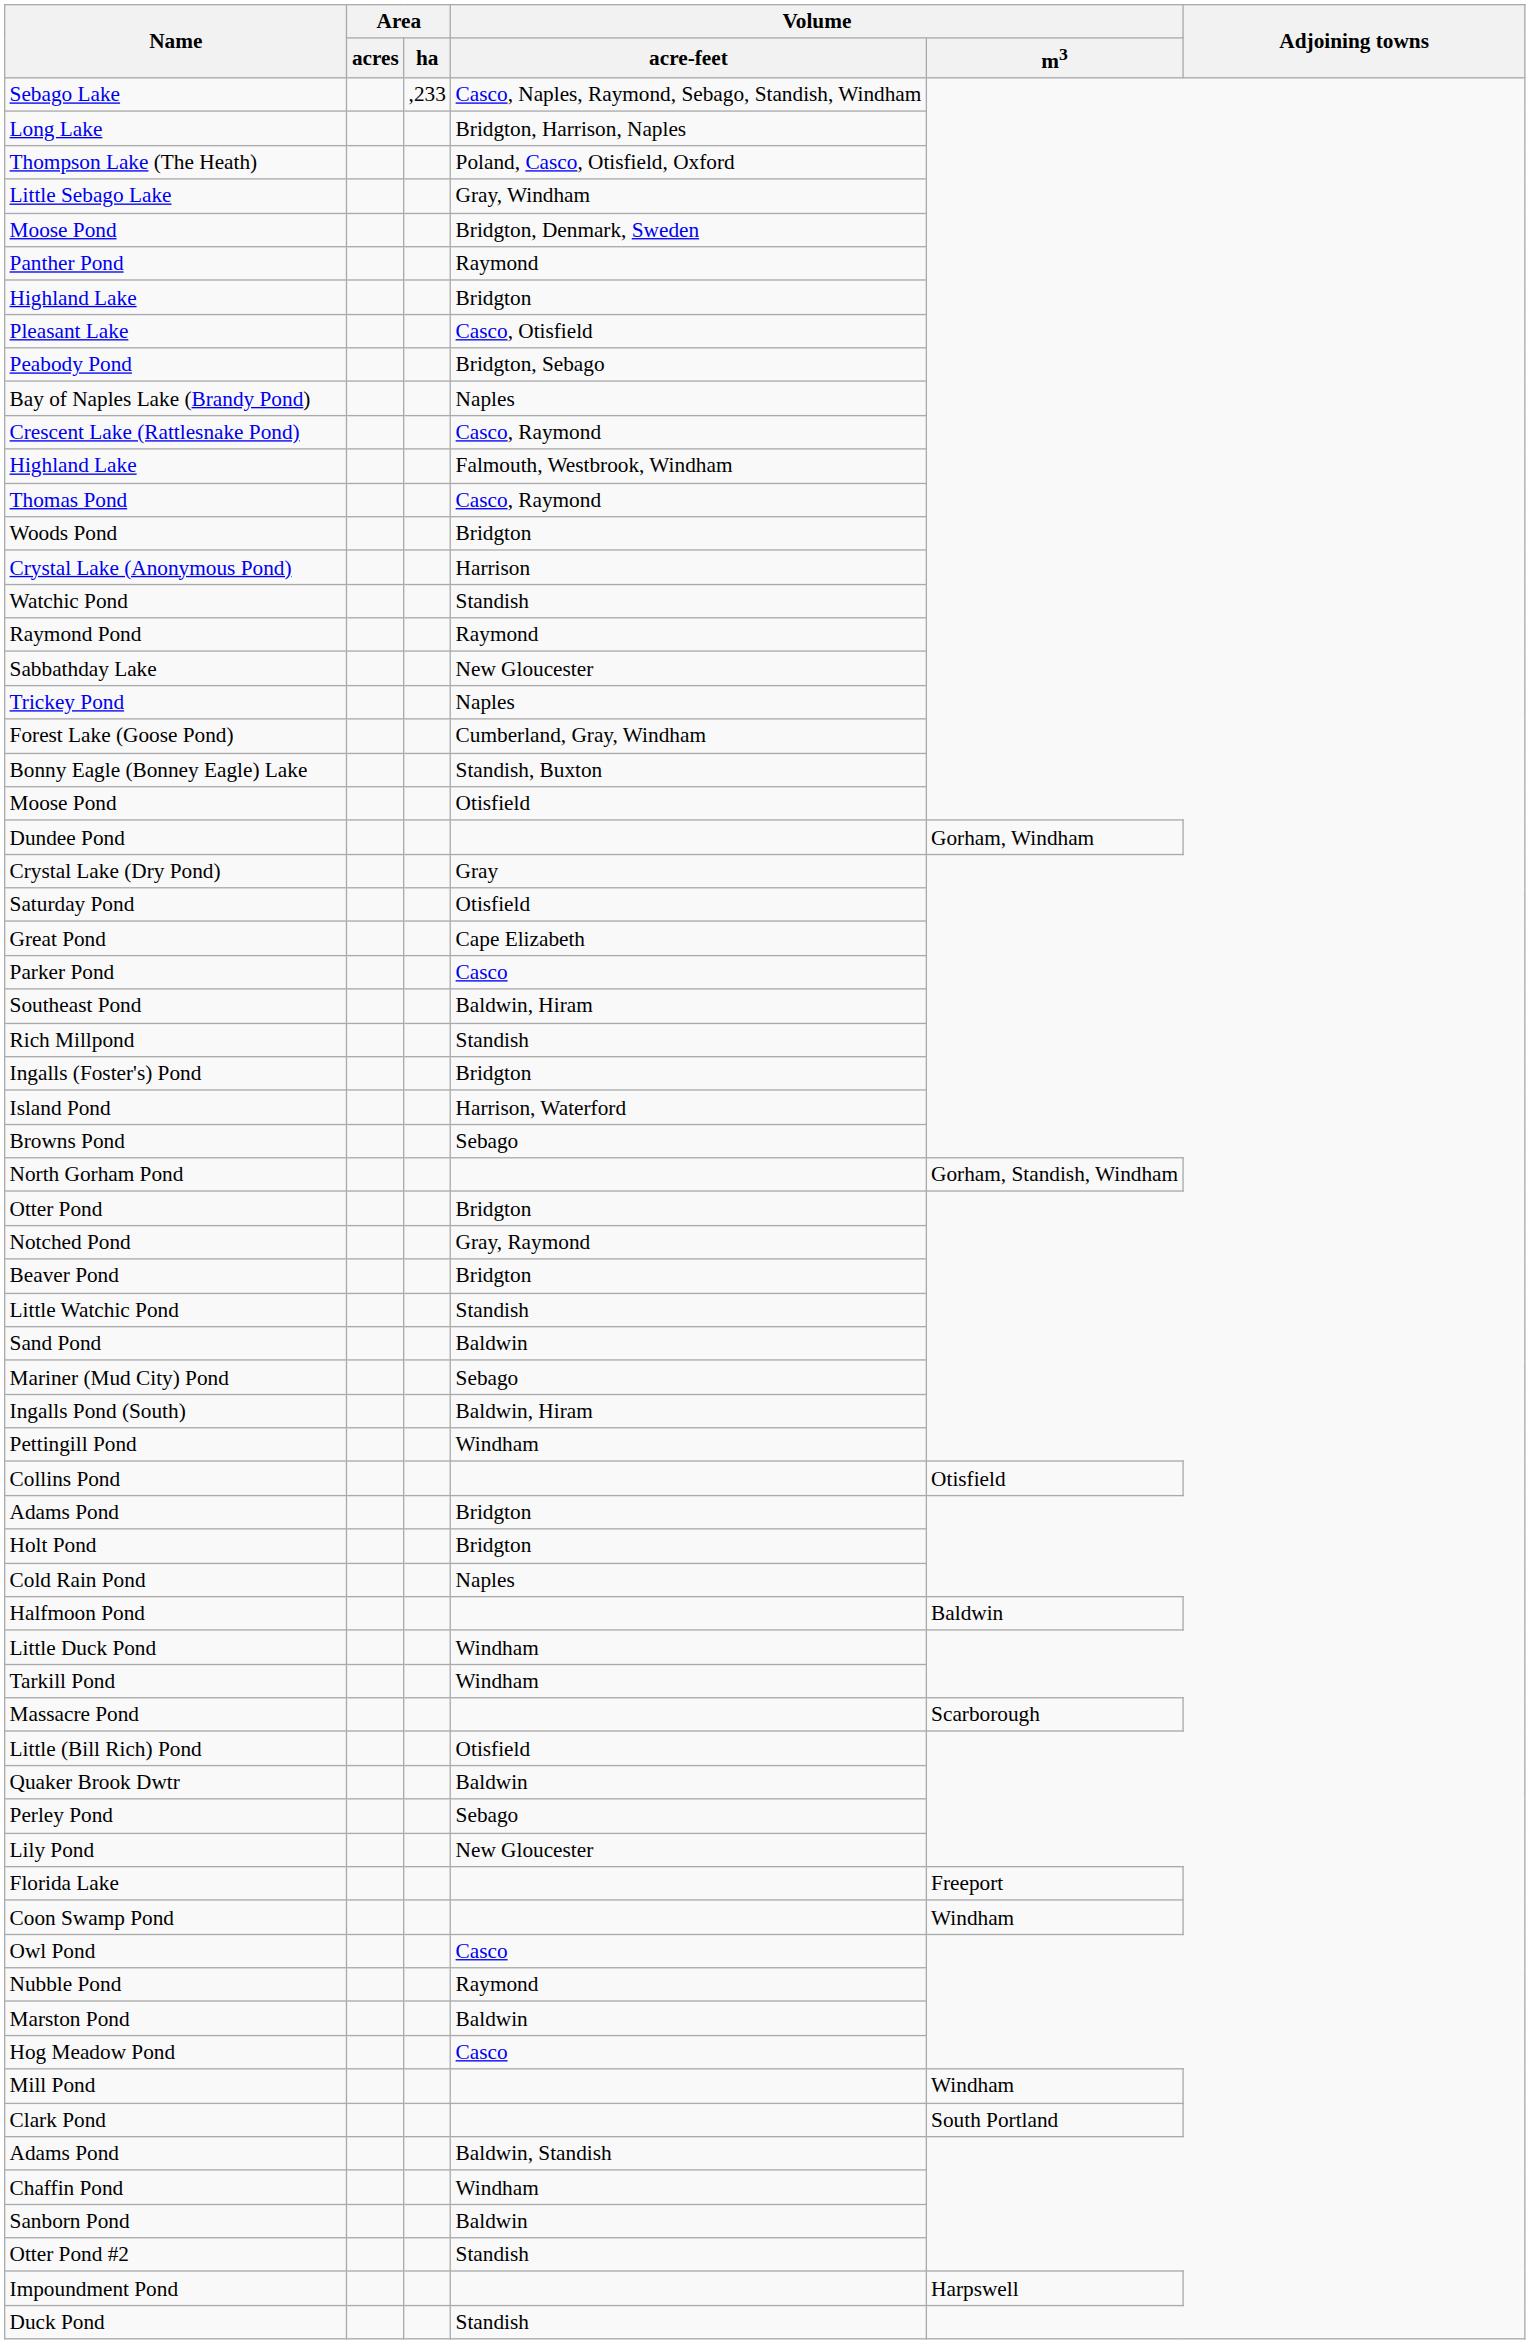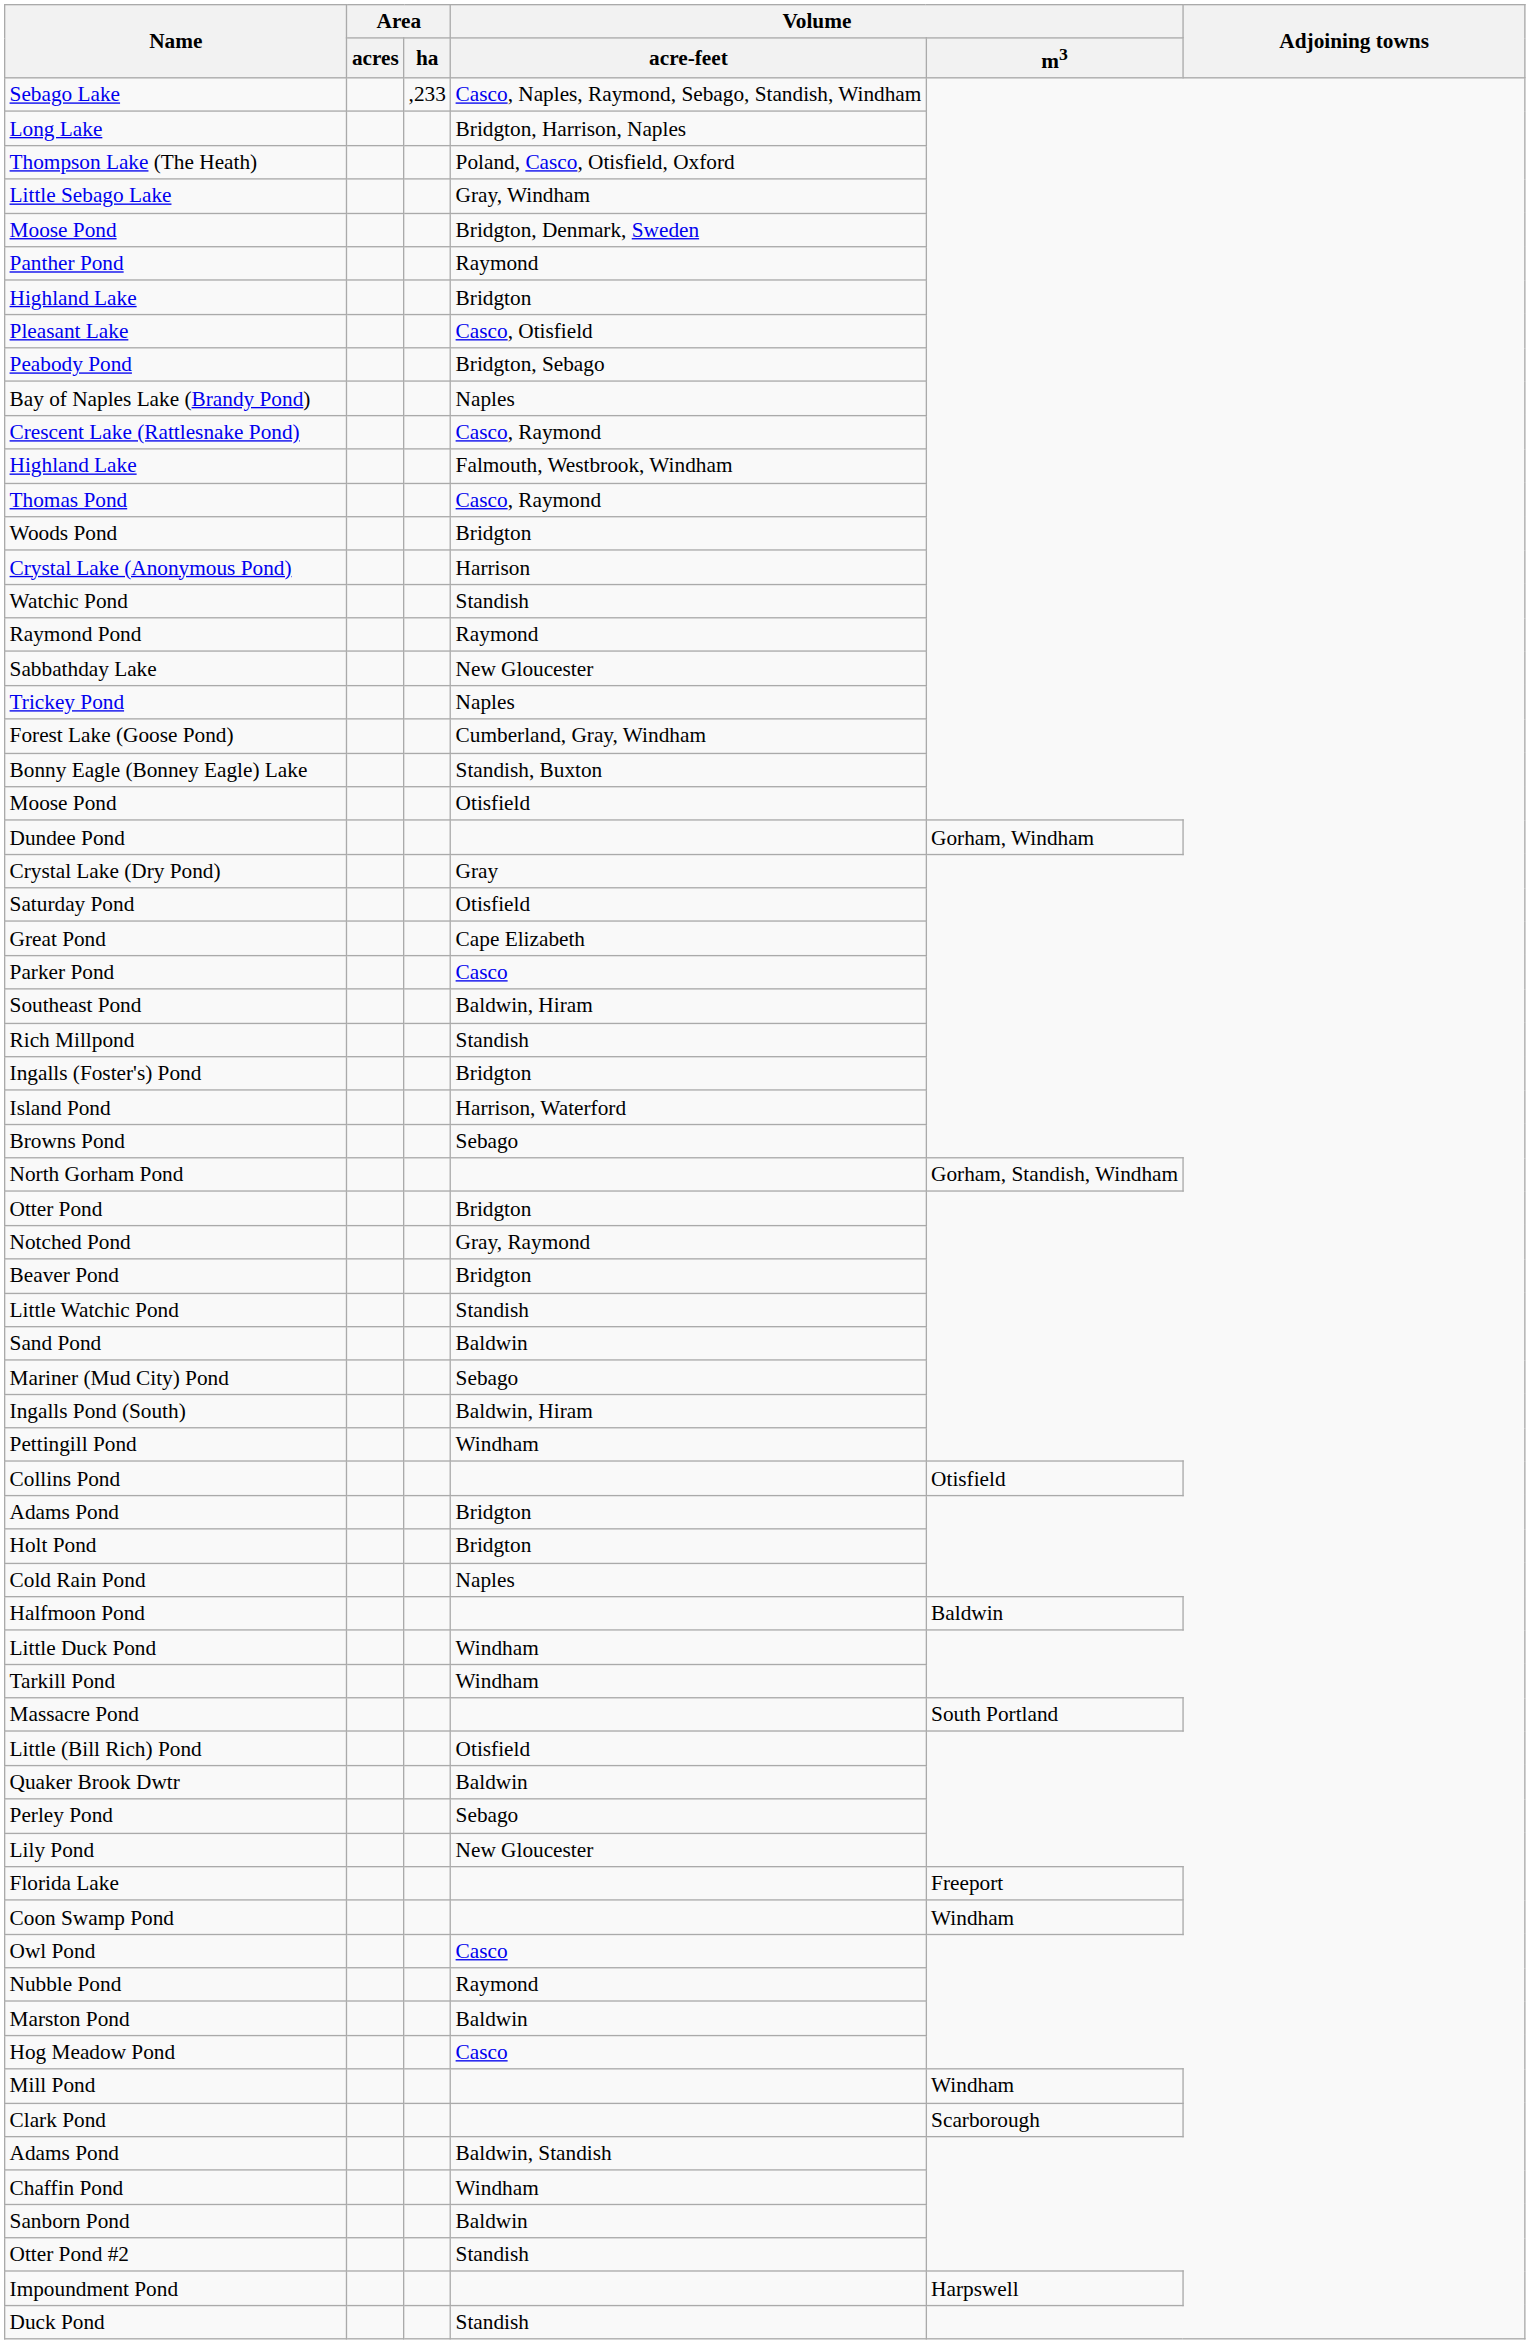Massacre Pond | Volume / m3: Scarborough -> South Portland
Clark Pond | Volume / m3: South Portland -> Scarborough
